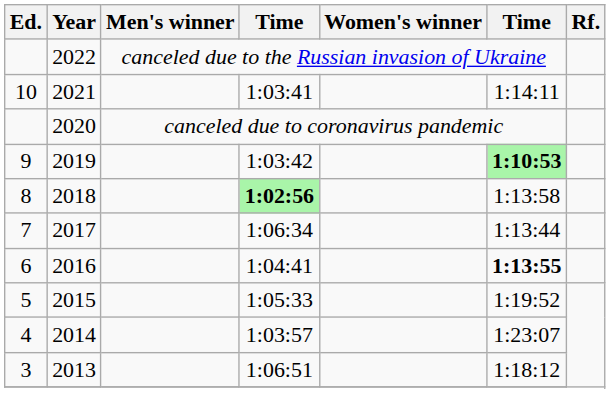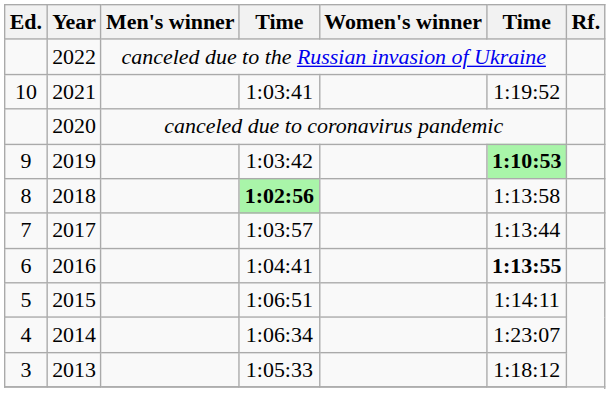2021 | column 6: 1:14:11 -> 1:19:52
2017 | column 4: 1:06:34 -> 1:03:57
2015 | column 4: 1:05:33 -> 1:06:51
2015 | column 6: 1:19:52 -> 1:14:11
2014 | column 4: 1:03:57 -> 1:06:34
2013 | column 4: 1:06:51 -> 1:05:33
